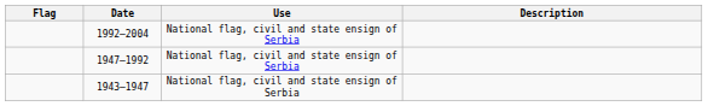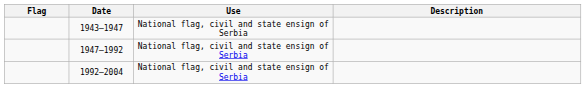rows swapped: 1992–2004 <-> 1943–1947
